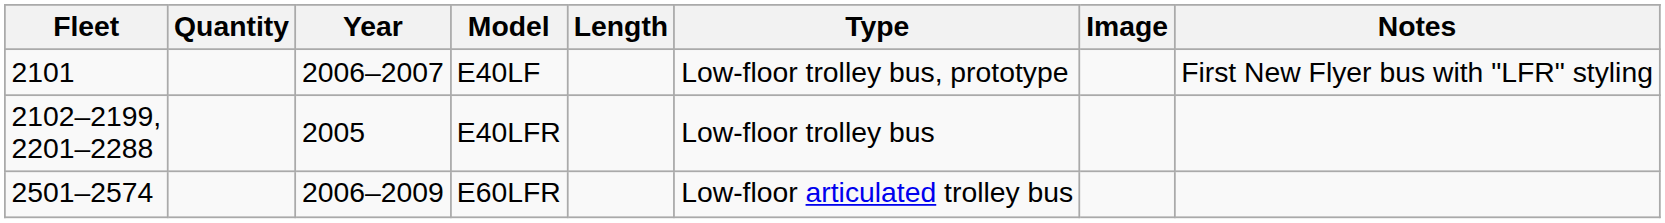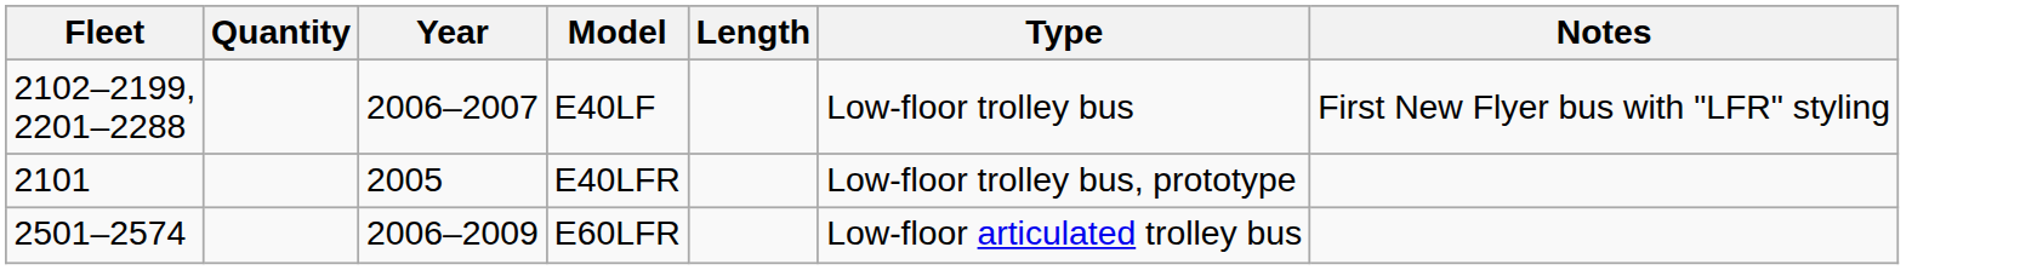- column: Image
E40LF | Fleet: 2101 -> 2102–2199, 2201–2288
E40LF | Type: Low-floor trolley bus, prototype -> Low-floor trolley bus
E40LFR | Fleet: 2102–2199, 2201–2288 -> 2101
E40LFR | Type: Low-floor trolley bus -> Low-floor trolley bus, prototype
